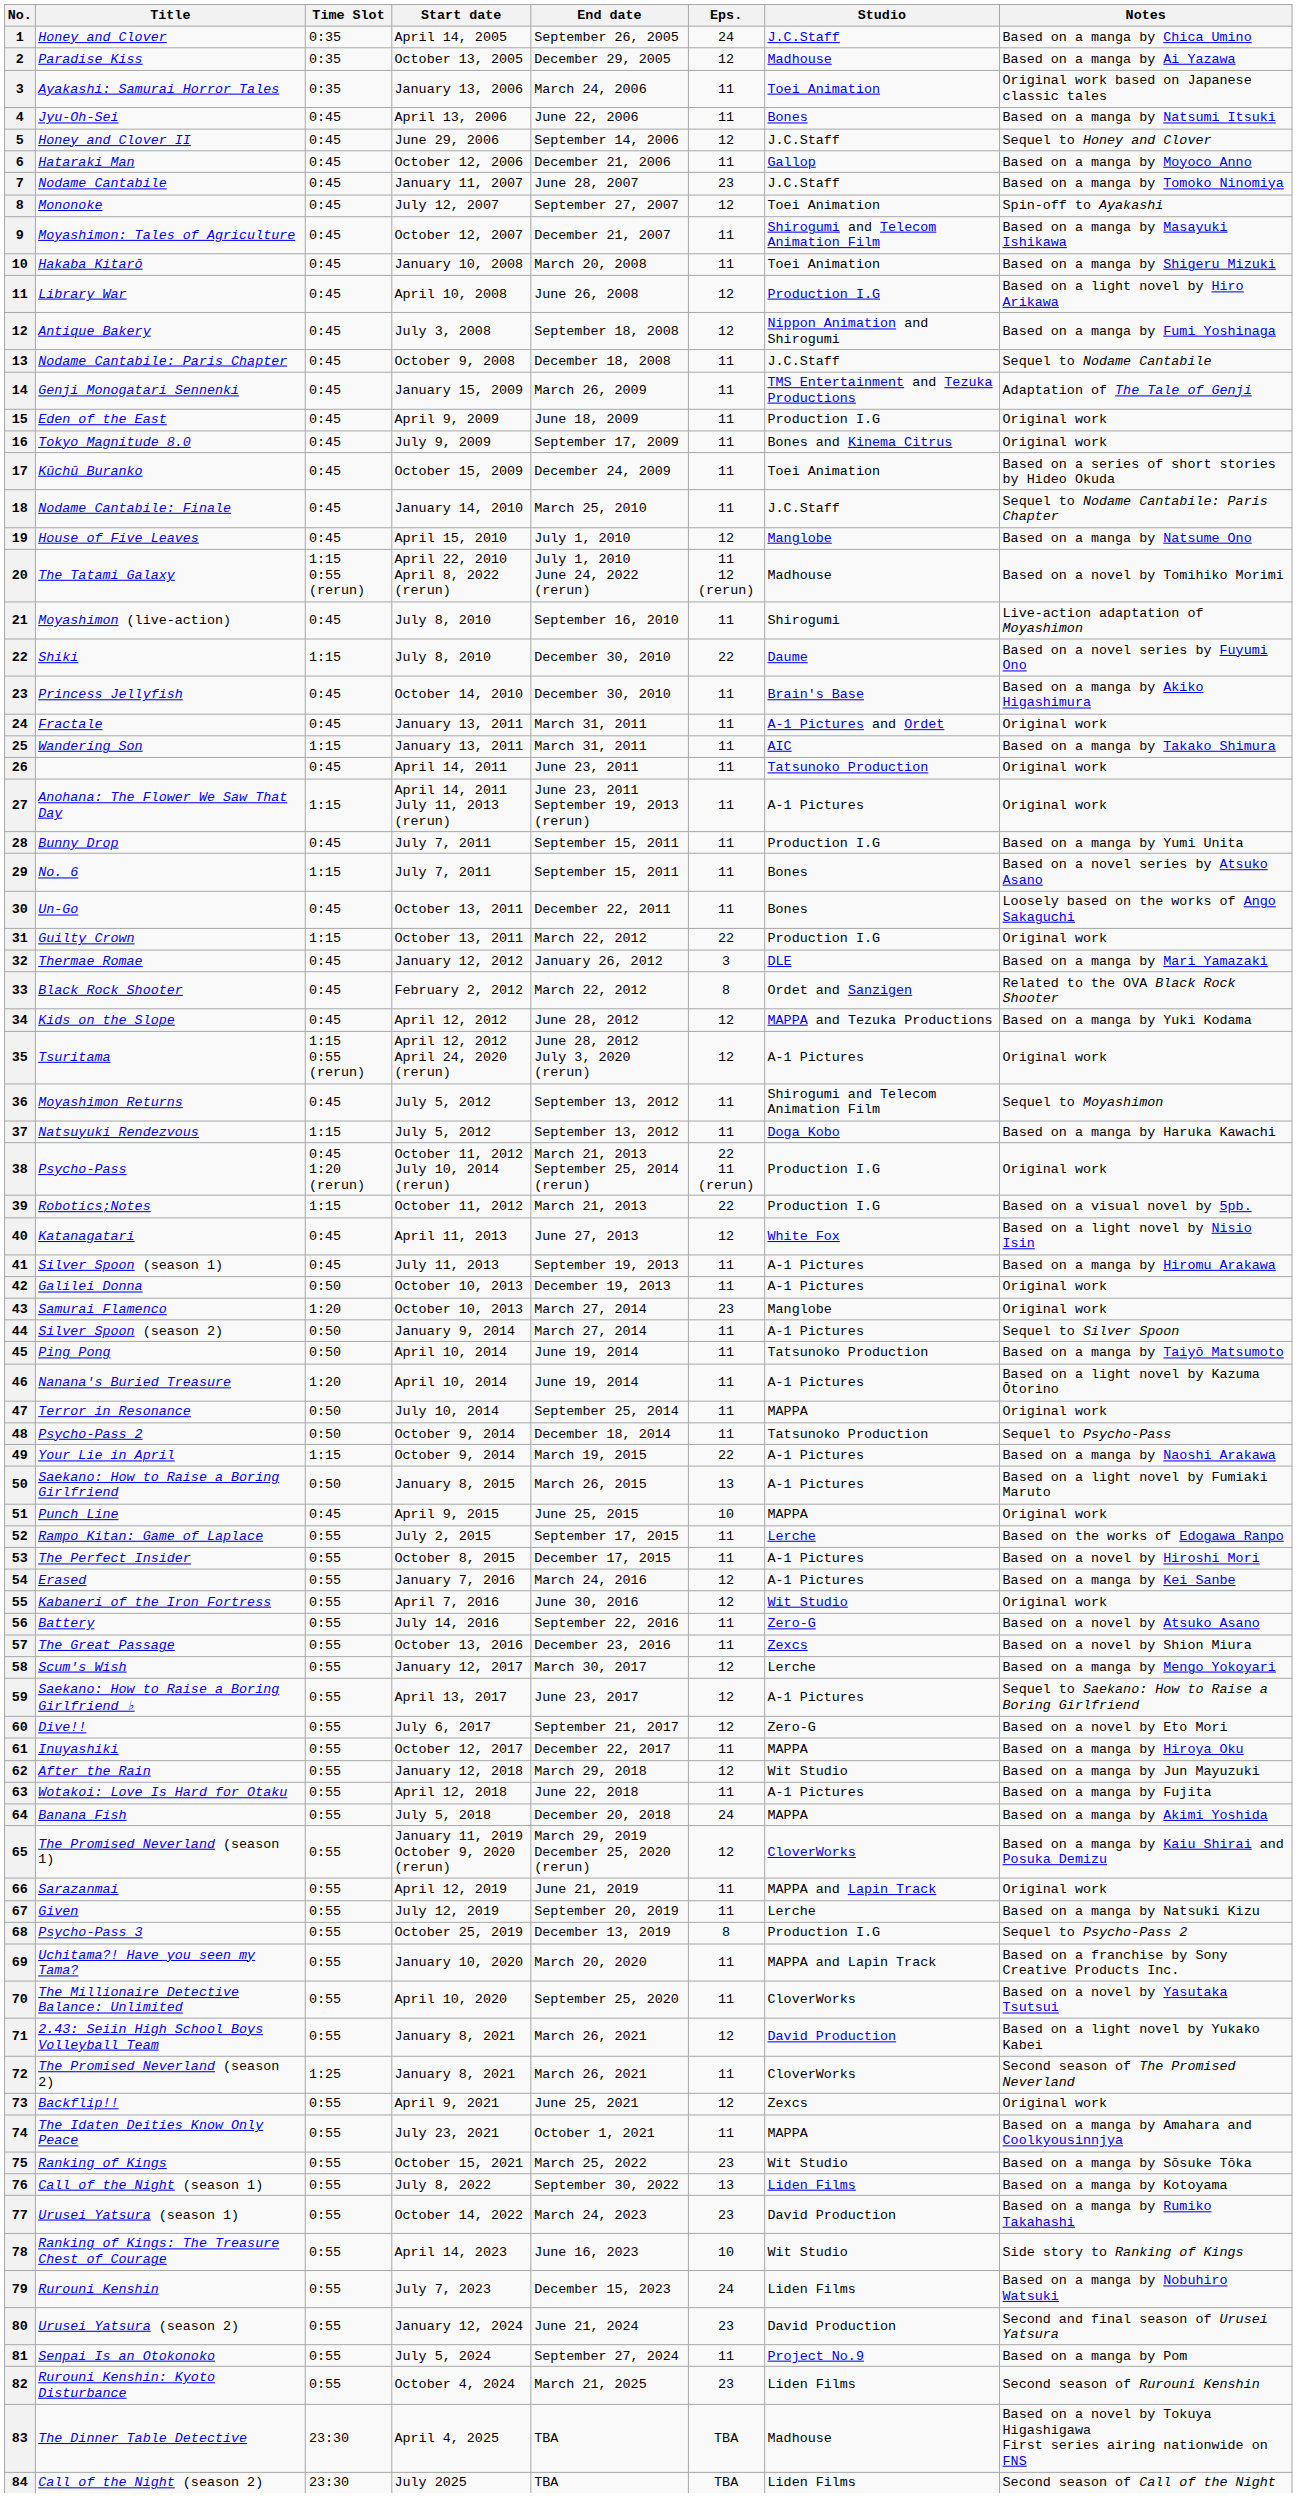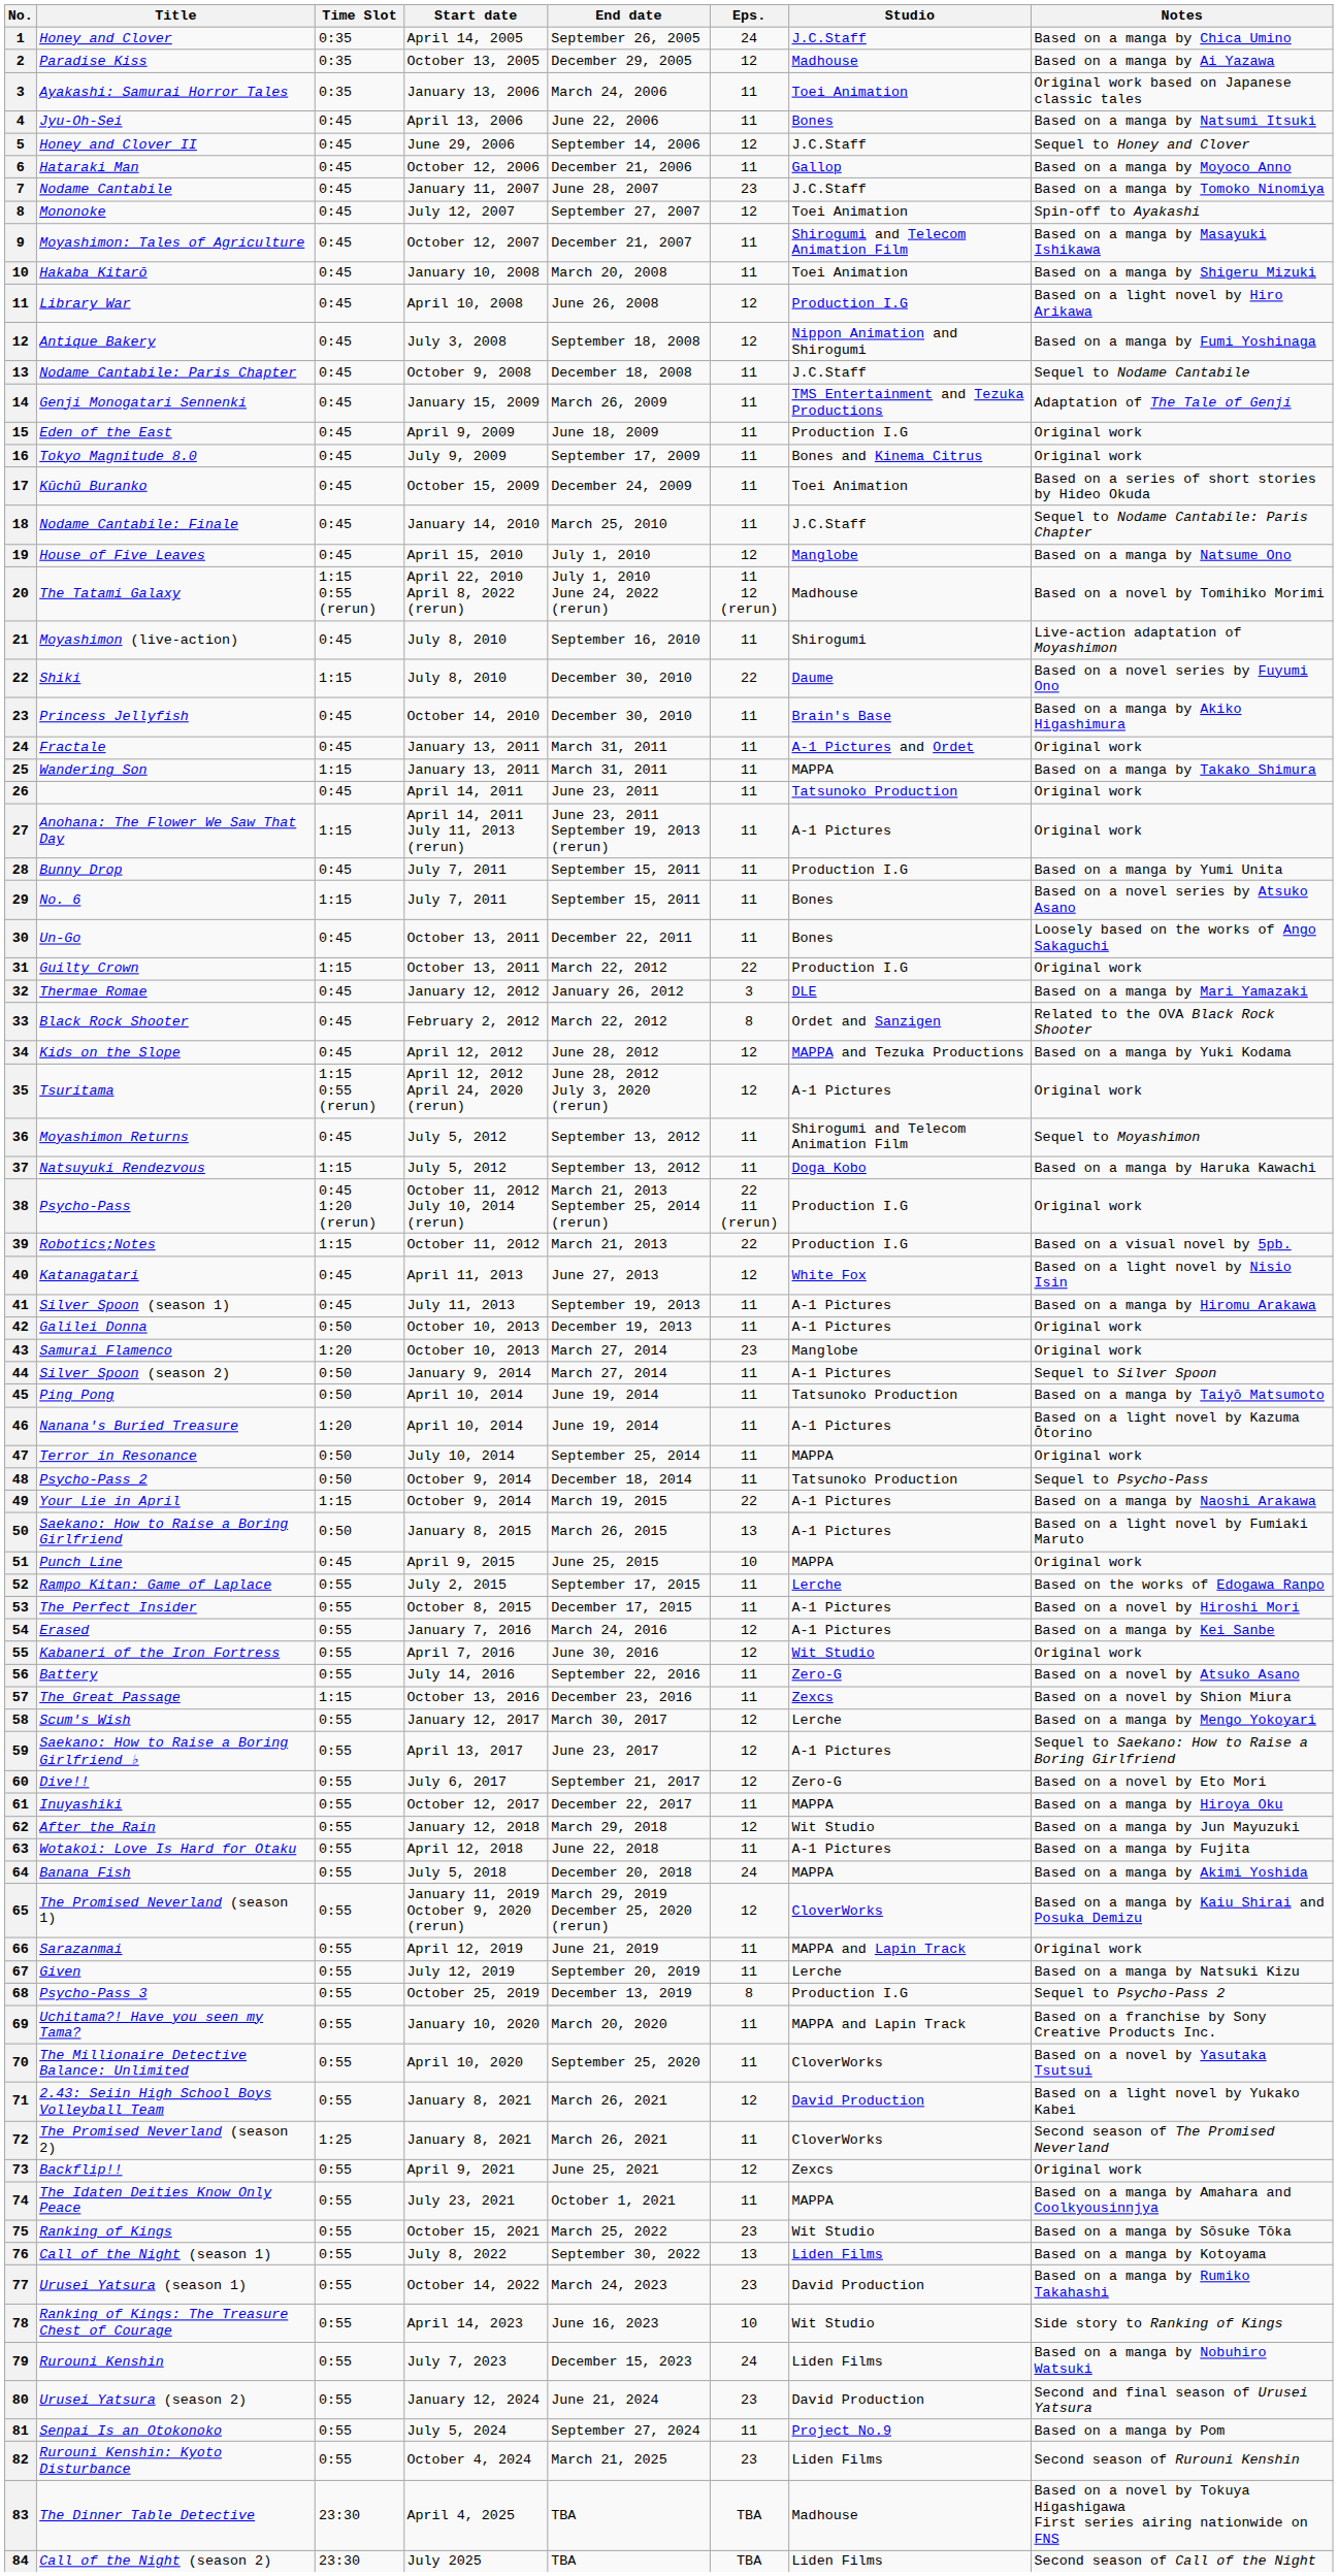Wandering Son | Studio: AIC -> MAPPA
The Great Passage | Time Slot: 0:55 -> 1:15
